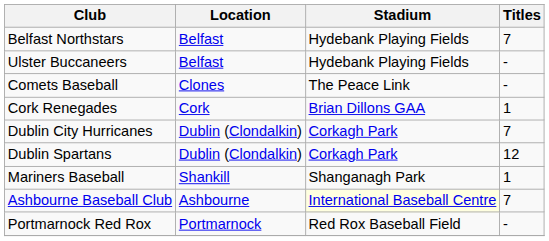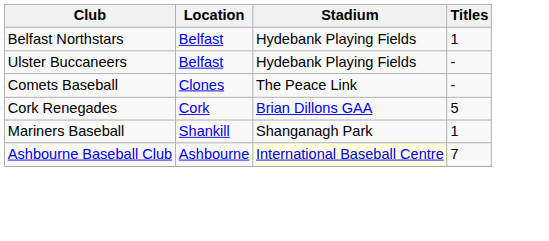Belfast Northstars | Titles: 7 -> 1
Cork Renegades | Titles: 1 -> 5
- row: Dublin City Hurricanes | Dublin (Clondalkin) | Corkagh Park | 7
- row: Dublin Spartans | Dublin (Clondalkin) | Corkagh Park | 12
- row: Portmarnock Red Rox | Portmarnock | Red Rox Baseball Field | -
